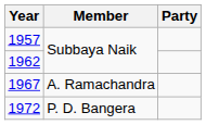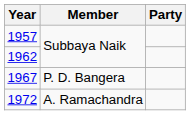1967 | Member: A. Ramachandra -> P. D. Bangera
1972 | Member: P. D. Bangera -> A. Ramachandra
